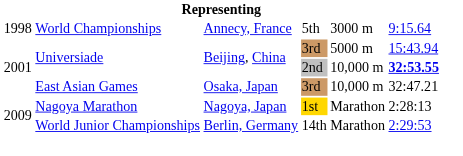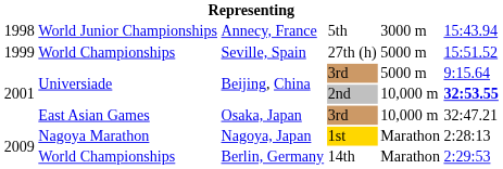Annecy, France | column 2: World Championships -> World Junior Championships
Annecy, France | column 6: 9:15.64 -> 15:43.94
+ row: 1999 | World Championships | Seville, Spain | 27th (h) | 5000 m | 15:51.52
Beijing, China / 3rd | column 6: 15:43.94 -> 9:15.64
Berlin, Germany | column 2: World Junior Championships -> World Championships
